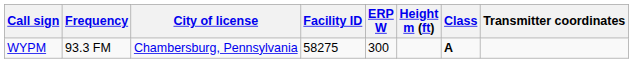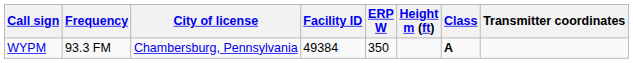WYPM | Facility ID: 58275 -> 49384
WYPM | ERP W: 300 -> 350
